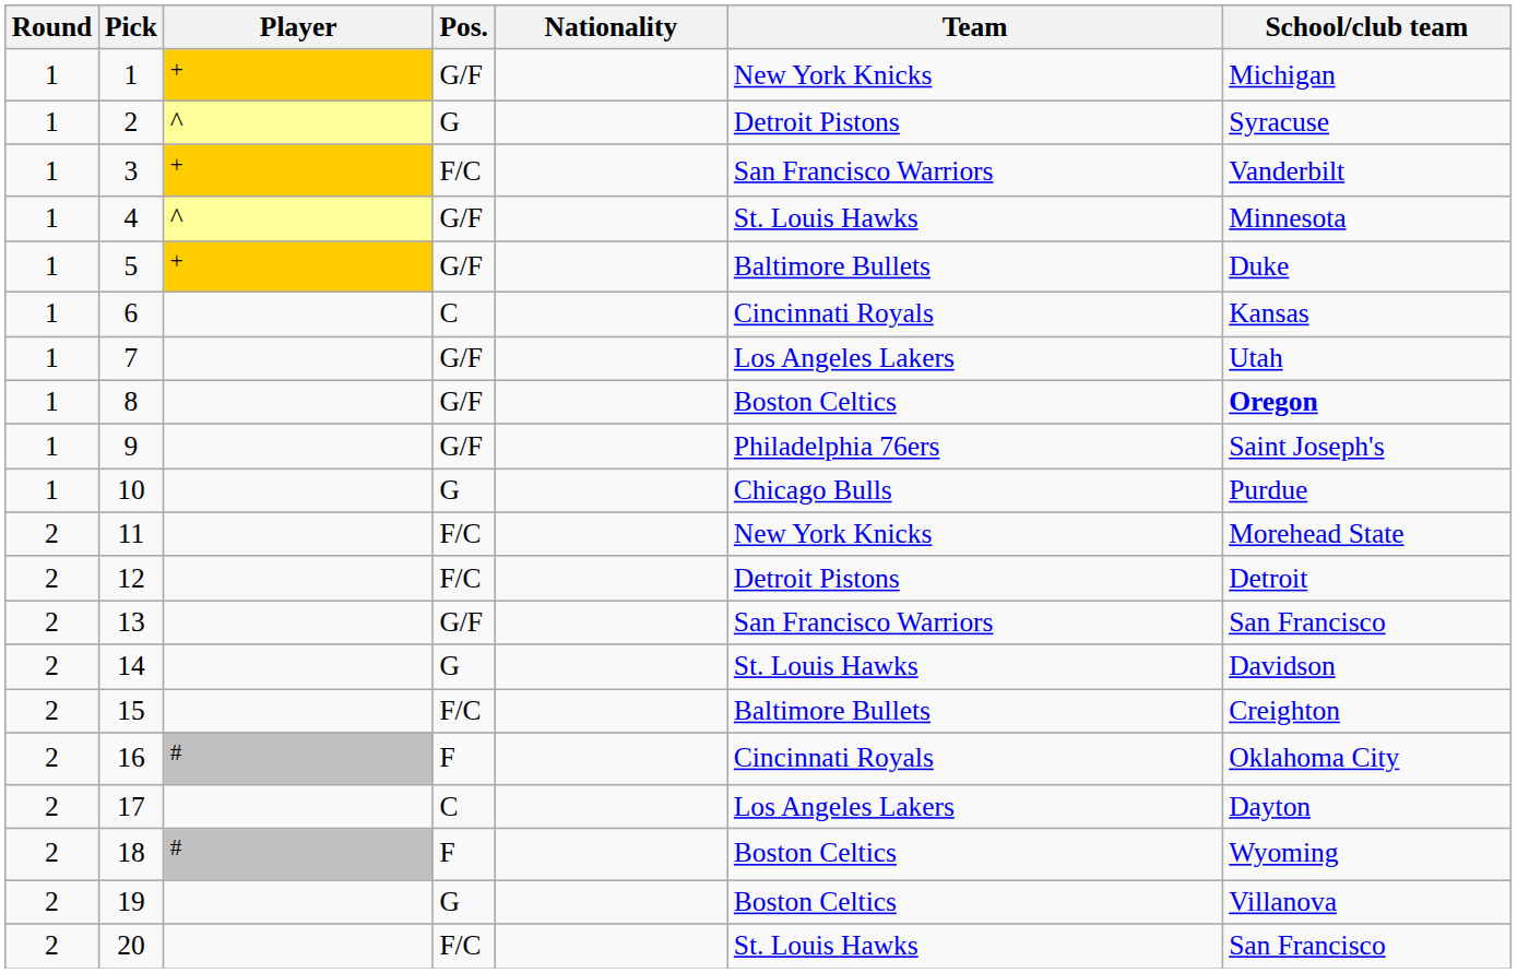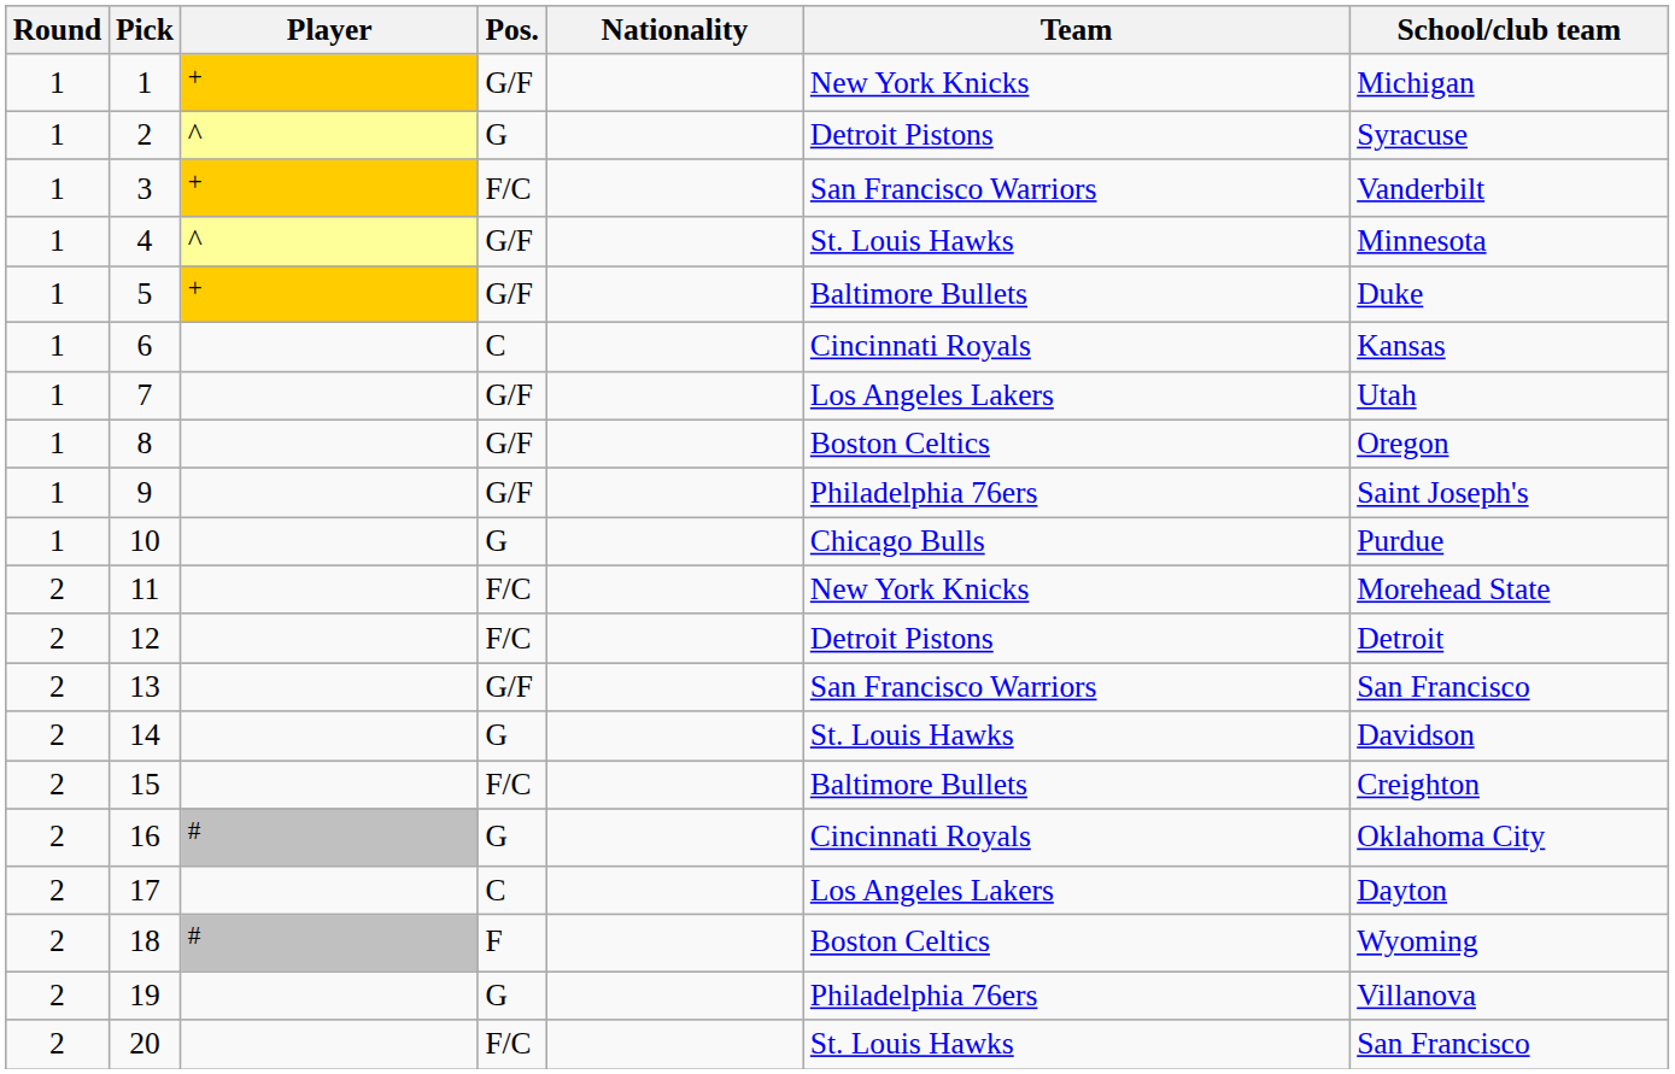8 | School/club team: bold -> normal
16 | Pos.: F -> G
19 | Team: Boston Celtics -> Philadelphia 76ers
